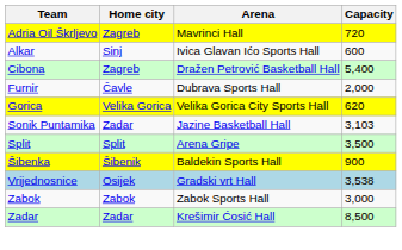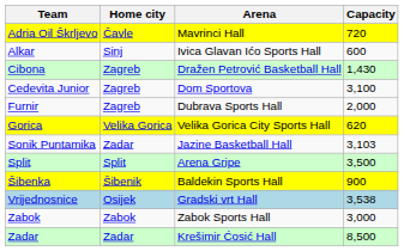Adria Oil Škrljevo | Home city: Zagreb -> Čavle
Cibona | Capacity: 5,400 -> 1,430
+ row: Cedevita Junior | Zagreb | Dom Sportova | 3,100
Furnir | Home city: Čavle -> Zagreb
